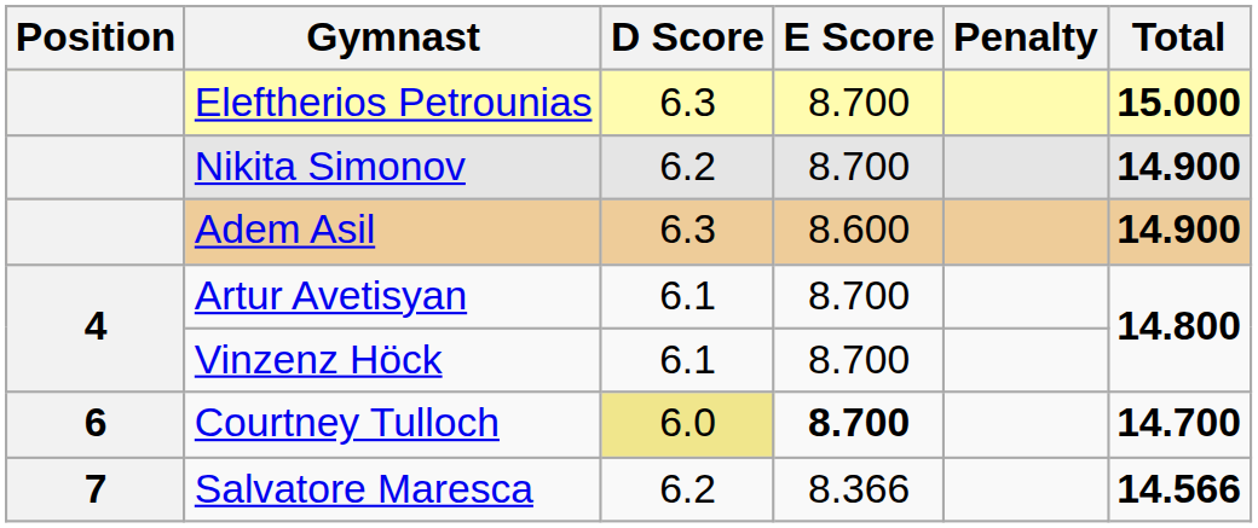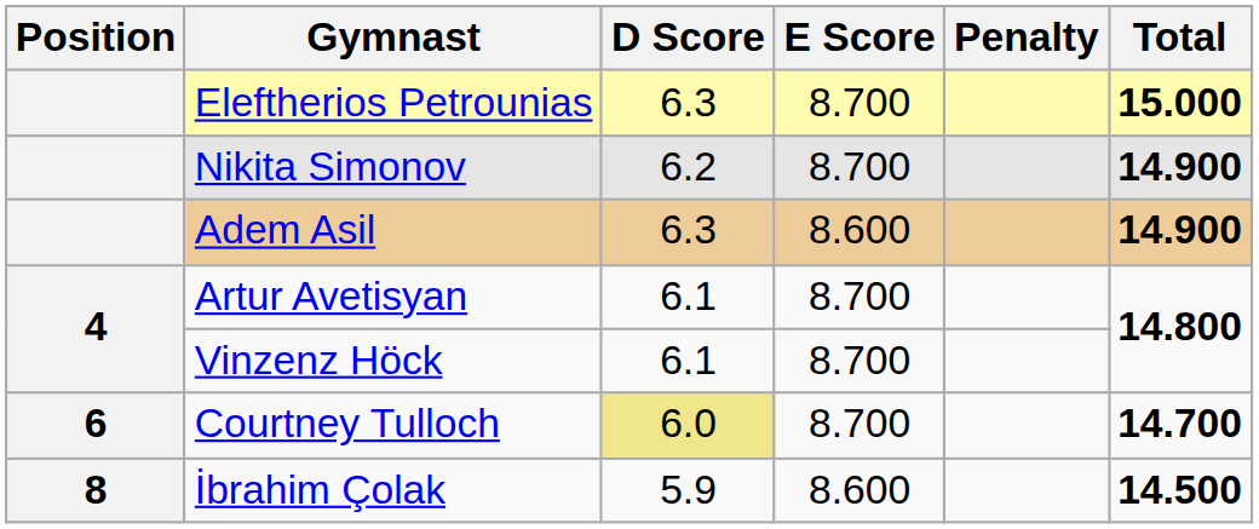Courtney Tulloch | E Score: bold -> normal
- row: 7 | Salvatore Maresca | 6.2 | 8.366 | 14.566
+ row: 8 | İbrahim Çolak | 5.9 | 8.600 | 14.500
